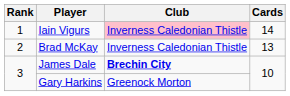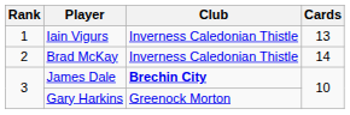Iain Vigurs | Club: pink background -> no background
Iain Vigurs | Cards: 14 -> 13
Brad McKay | Cards: 13 -> 14
